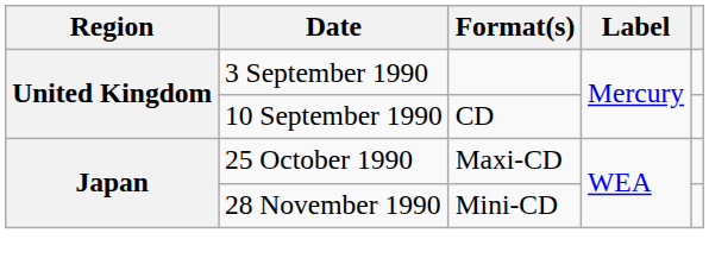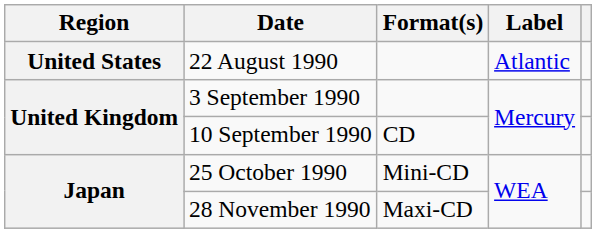+ row: United States | 22 August 1990 | Atlantic
25 October 1990 | Format(s): Maxi-CD -> Mini-CD
28 November 1990 | Format(s): Mini-CD -> Maxi-CD
